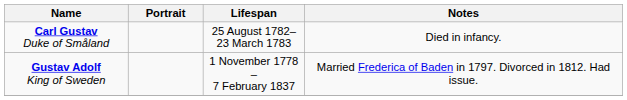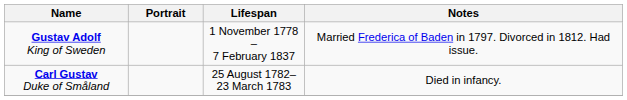rows swapped: Gustav Adolf King of Sweden <-> Carl Gustav Duke of Småland
